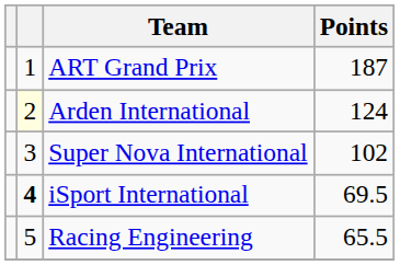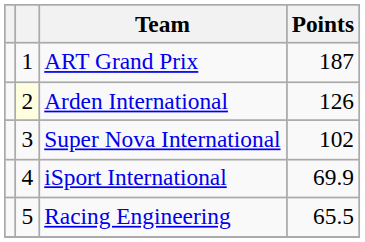Arden International | Points: 124 -> 126
iSport International | column 2: bold -> normal
iSport International | Points: 69.5 -> 69.9
